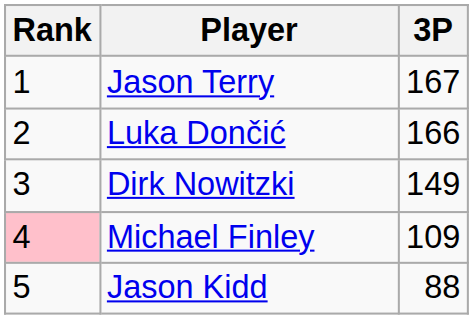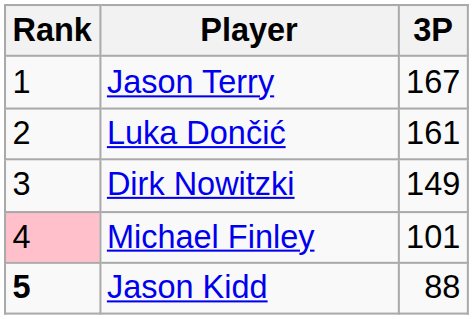Luka Dončić | 3P: 166 -> 161
Michael Finley | 3P: 109 -> 101
Jason Kidd | Rank: normal -> bold
